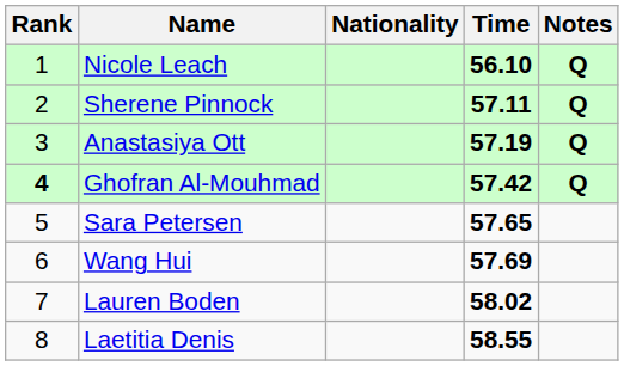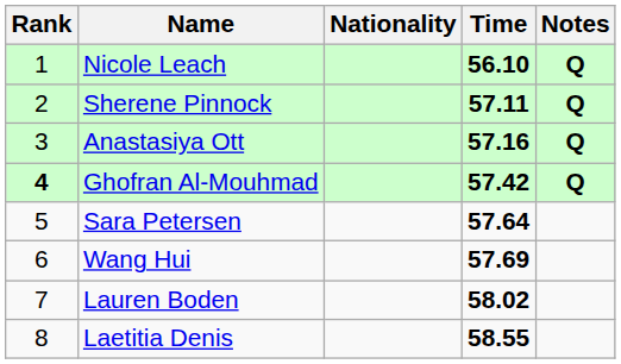Anastasiya Ott | Time: 57.19 -> 57.16
Sara Petersen | Time: 57.65 -> 57.64
